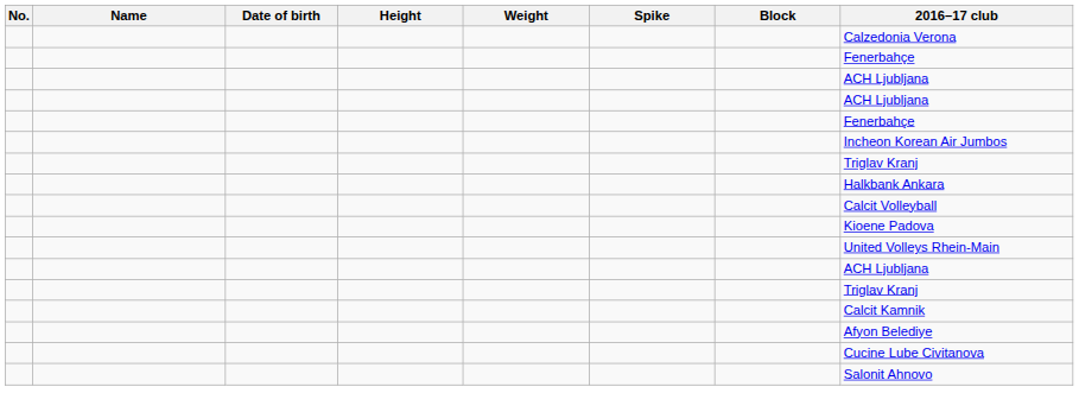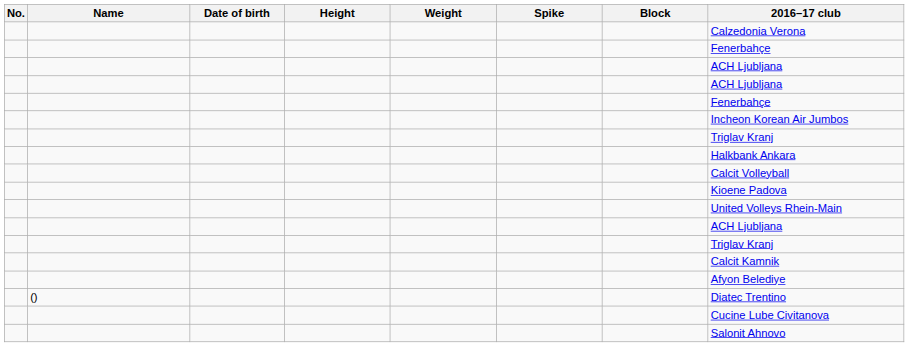+ row: () | Diatec Trentino
